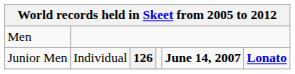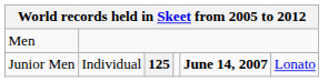Junior Men | column 3: 126 -> 125
Junior Men | column 6: bold -> normal
